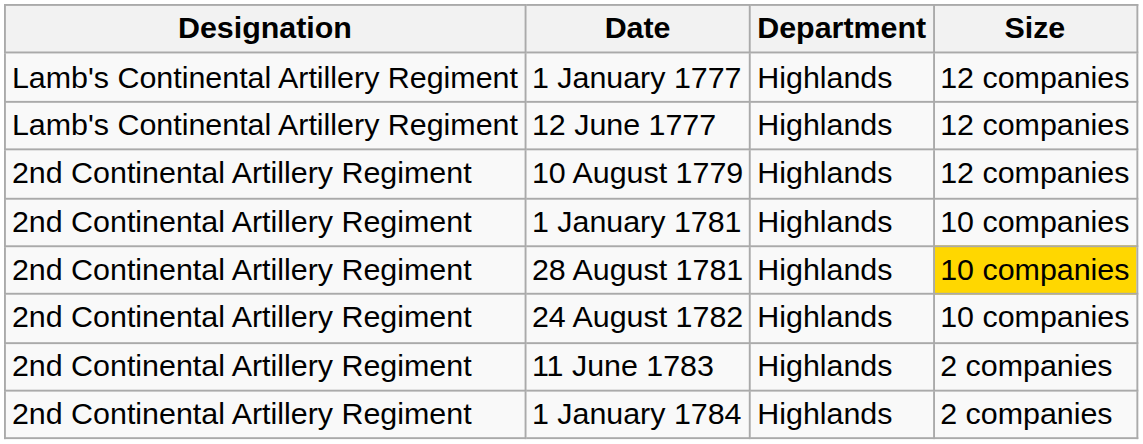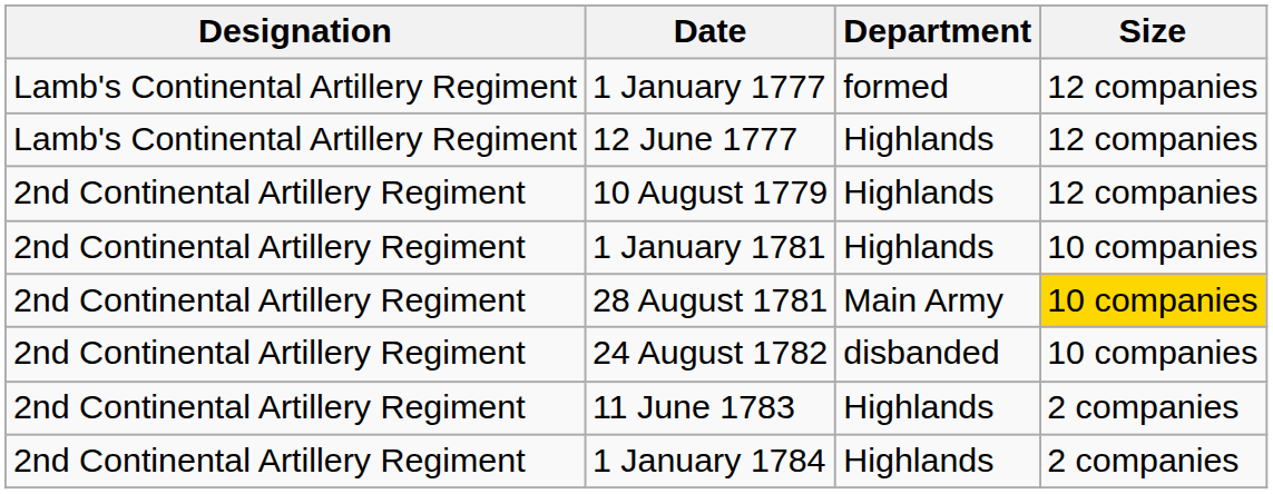1 January 1777 | Department: Highlands -> formed
28 August 1781 | Department: Highlands -> Main Army
24 August 1782 | Department: Highlands -> disbanded
